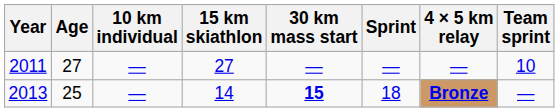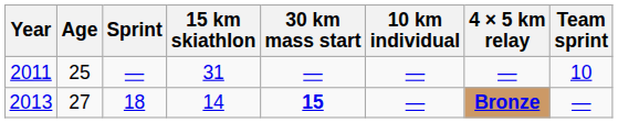columns swapped: 10 km individual <-> Sprint
2011 | Age: 27 -> 25
2011 | 15 km skiathlon: 27 -> 31
2013 | Age: 25 -> 27
